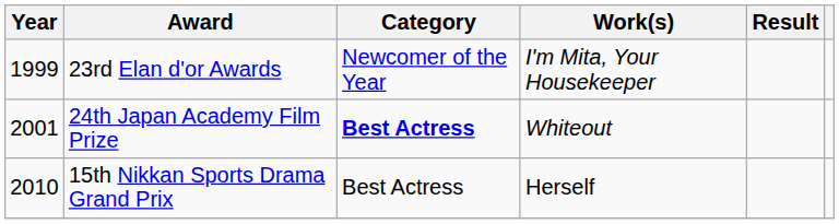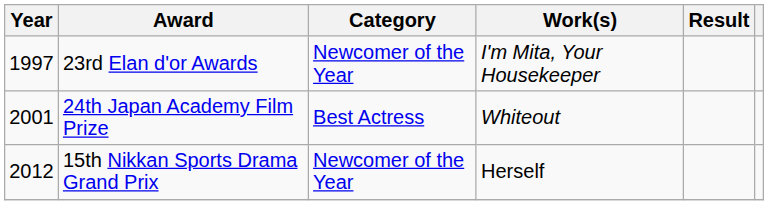23rd Elan d'or Awards | Year: 1999 -> 1997
24th Japan Academy Film Prize | Category: bold -> normal
15th Nikkan Sports Drama Grand Prix | Year: 2010 -> 2012
15th Nikkan Sports Drama Grand Prix | Category: Best Actress -> Newcomer of the Year
